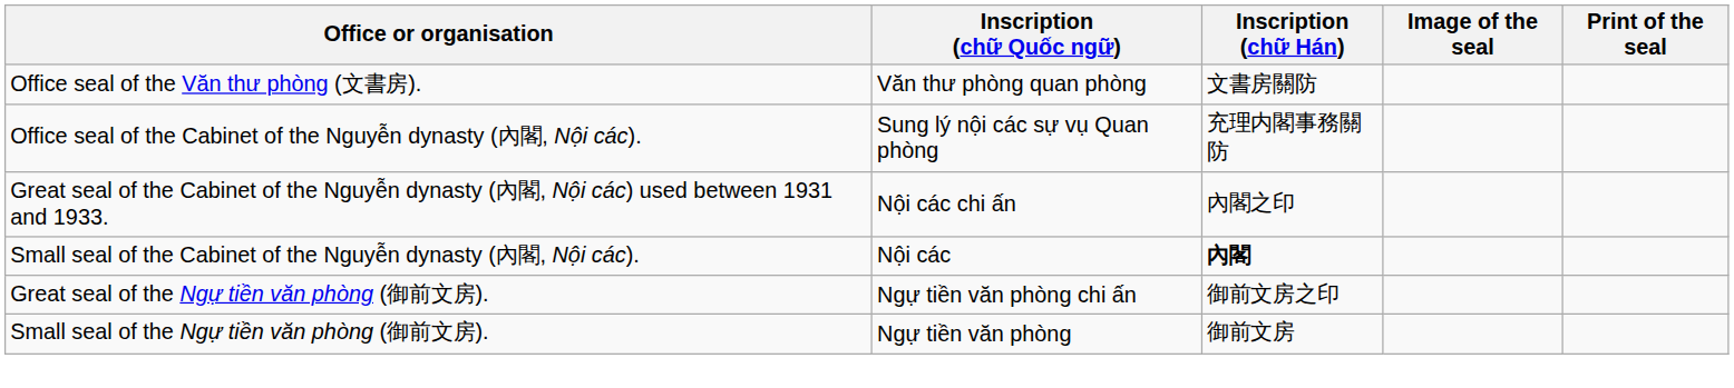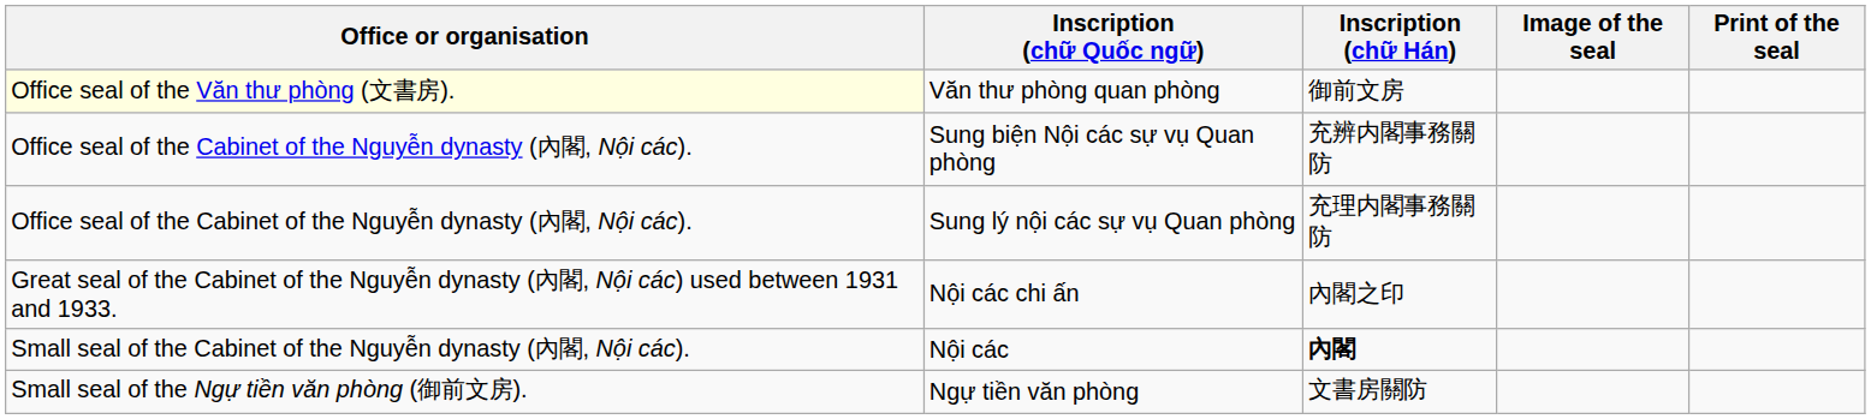Văn thư phòng quan phòng | Office or organisation: no background -> lightyellow background
Văn thư phòng quan phòng | Inscription (chữ Hán): 文書房關防 -> 御前文房
+ row: Office seal of the Cabinet of the Nguyễn dynasty (內閣, Nội các). | Sung biện Nội các sự vụ Quan phòng | 充辨内閣事務關防
- row: Great seal of the Ngự tiền văn phòng (御前文房). | Ngự tiền văn phòng chi ấn | 御前文房之印
Ngự tiền văn phòng | Inscription (chữ Hán): 御前文房 -> 文書房關防
